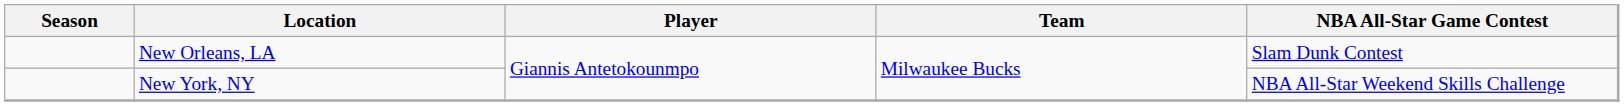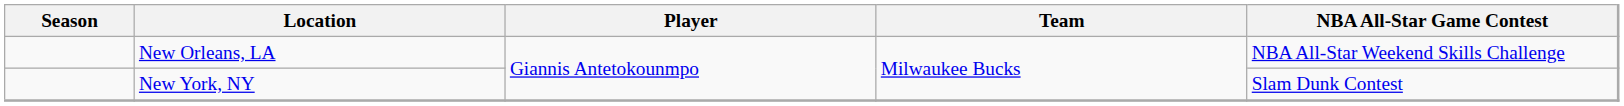New Orleans, LA | NBA All-Star Game Contest: Slam Dunk Contest -> NBA All-Star Weekend Skills Challenge
New York, NY | NBA All-Star Game Contest: NBA All-Star Weekend Skills Challenge -> Slam Dunk Contest
